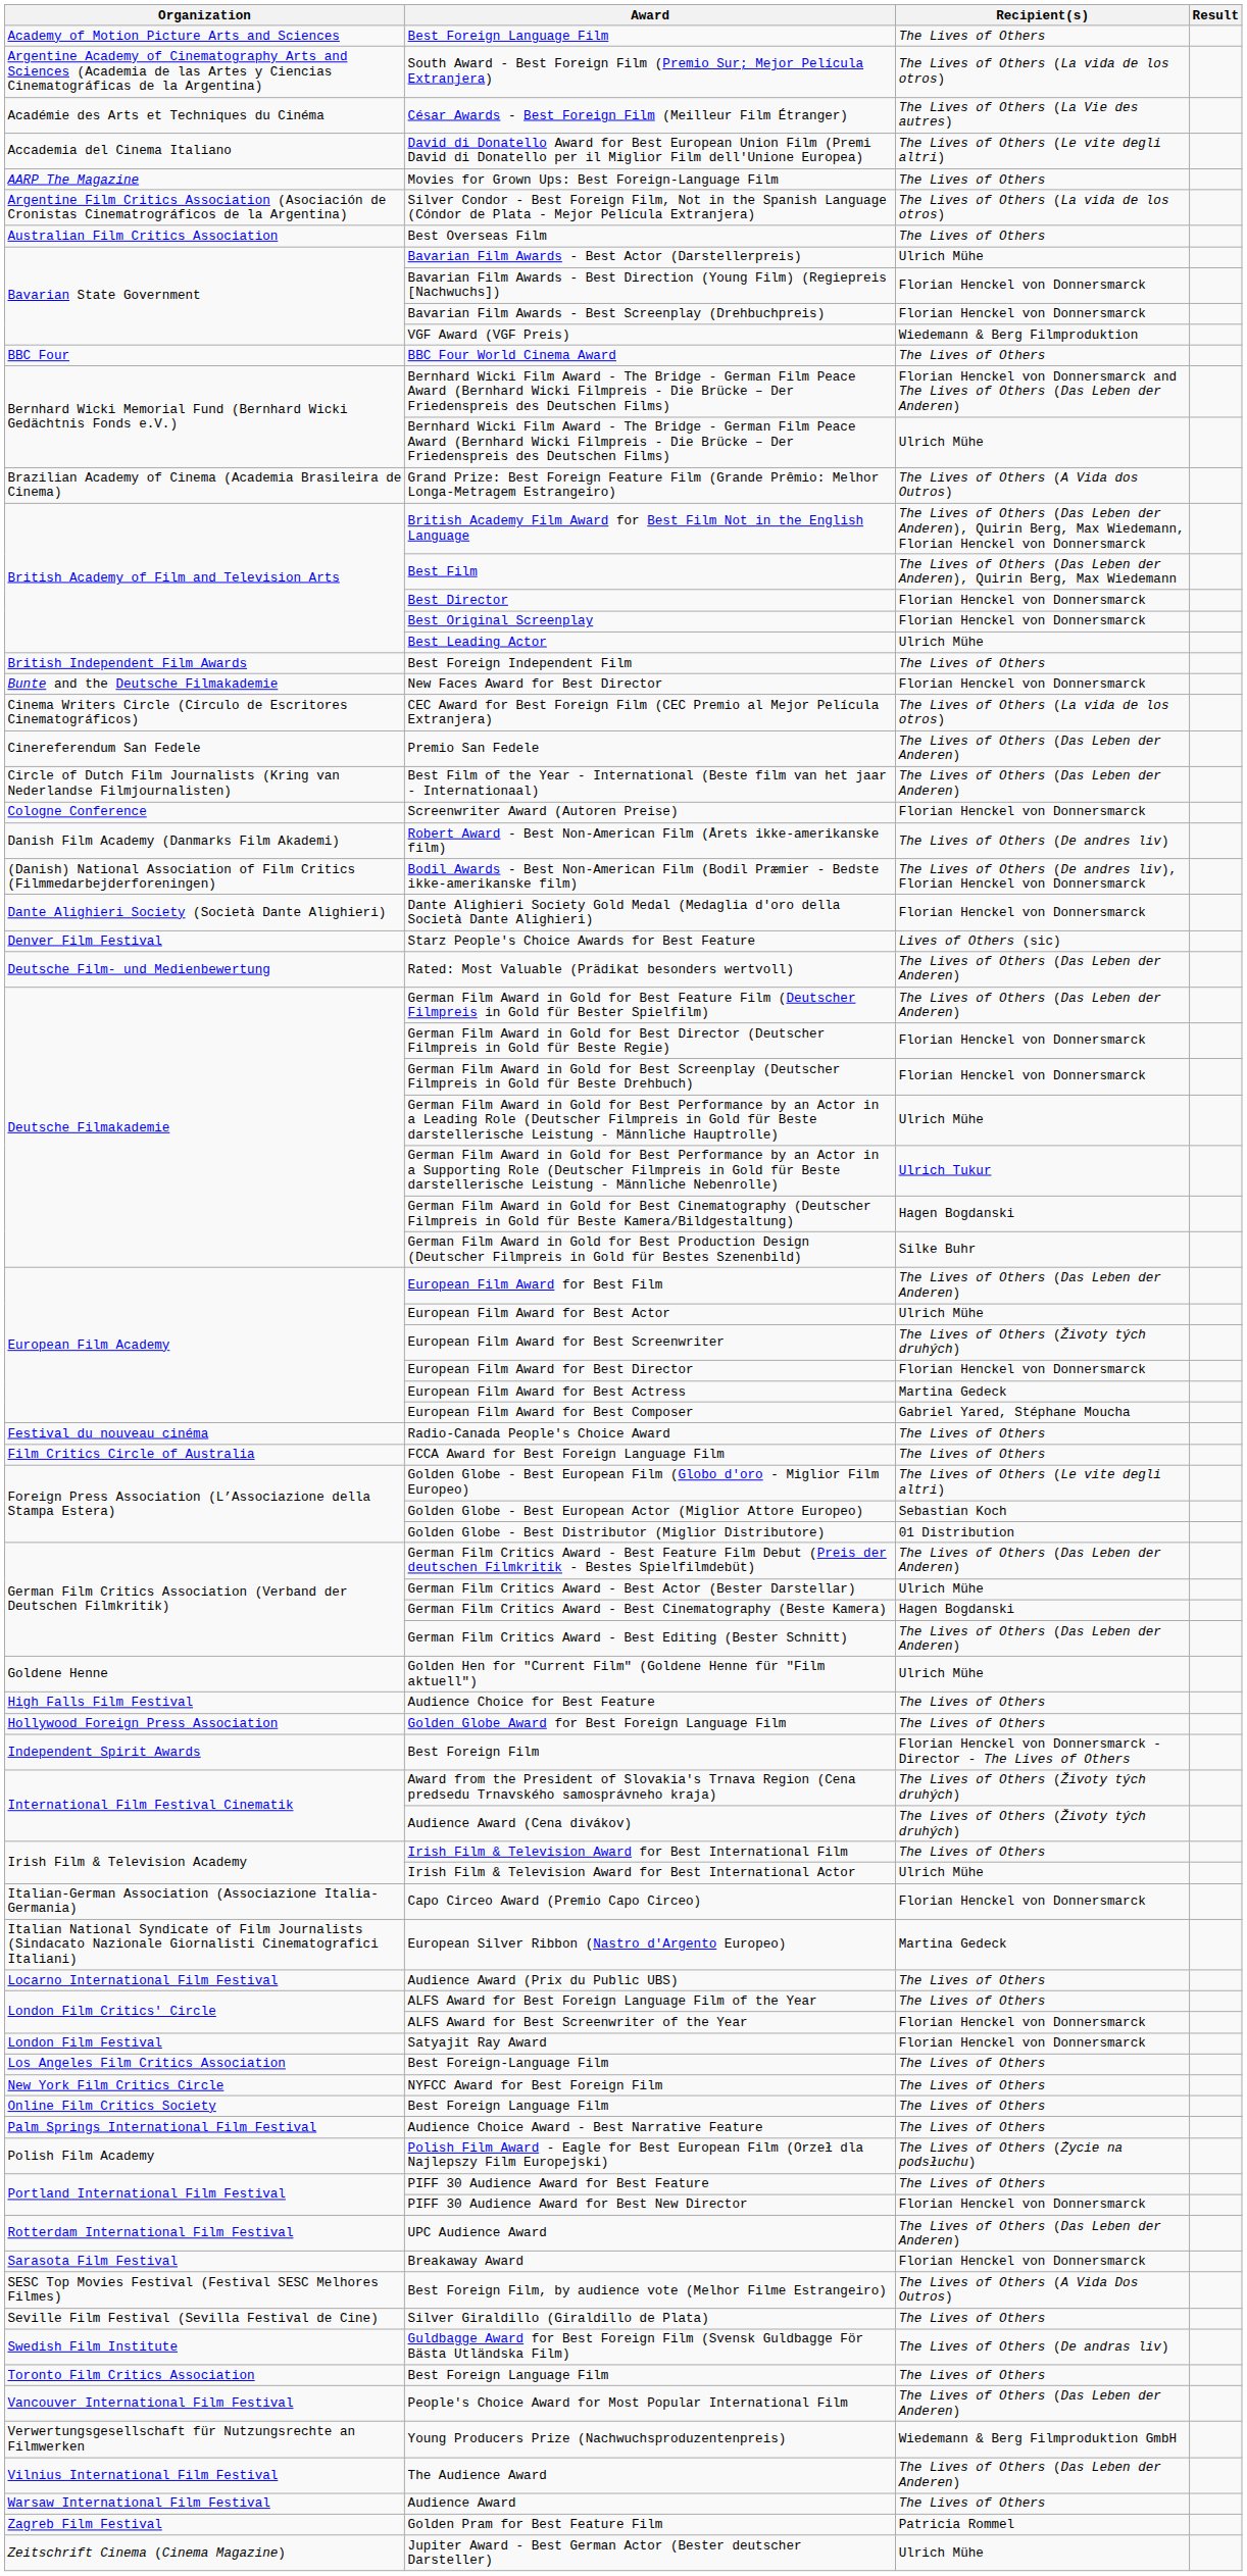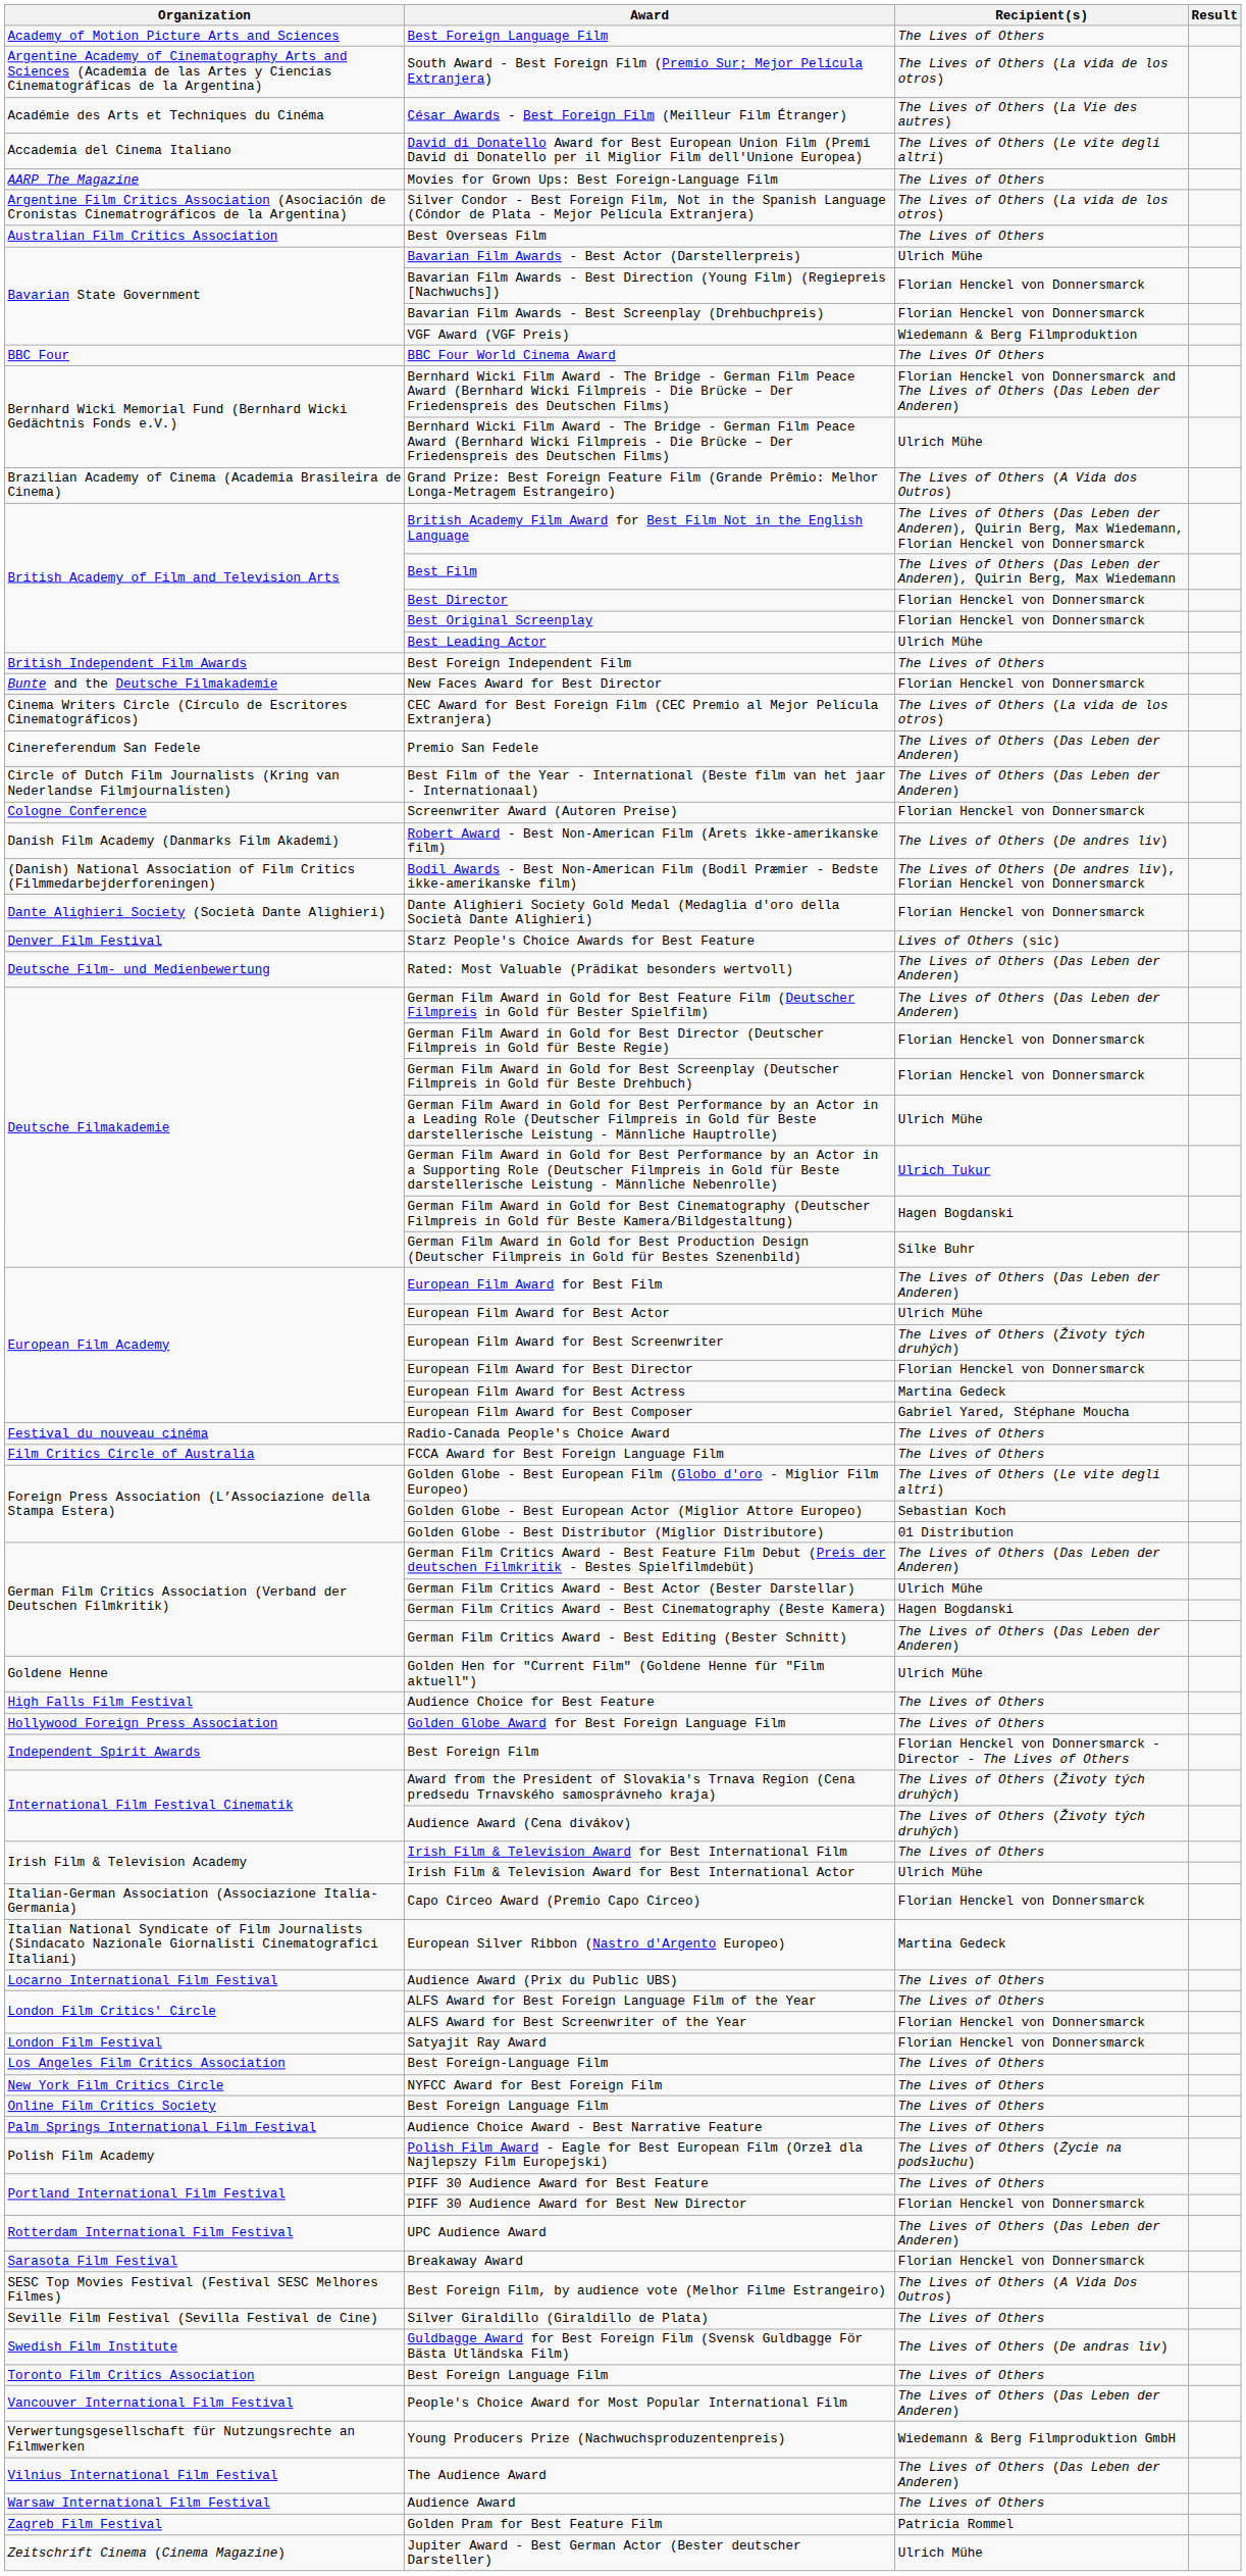BBC Four World Cinema Award | Recipient(s): The Lives of Others -> The Lives Of Others
